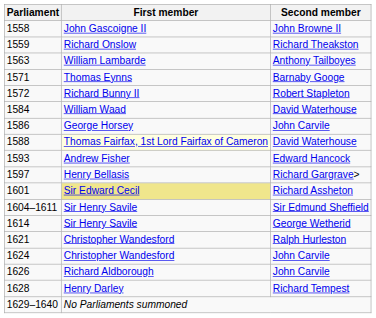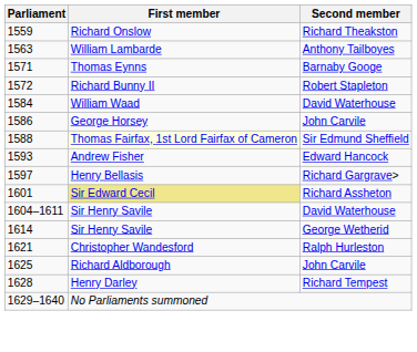- row: 1558 | John Gascoigne II | John Browne II
1588 | Second member: David Waterhouse -> Sir Edmund Sheffield
1604–1611 | Second member: Sir Edmund Sheffield -> David Waterhouse
- row: 1624 | Christopher Wandesford | John Carvile
+ row: 1625 | Richard Aldborough | John Carvile
- row: 1626 | Richard Aldborough | John Carvile
